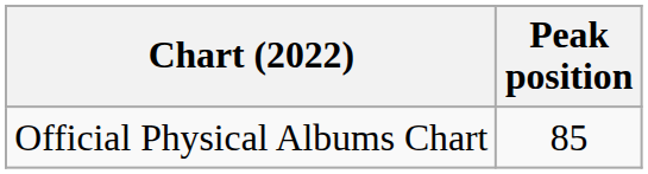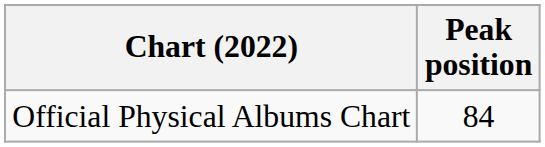Official Physical Albums Chart | Peak position: 85 -> 84
